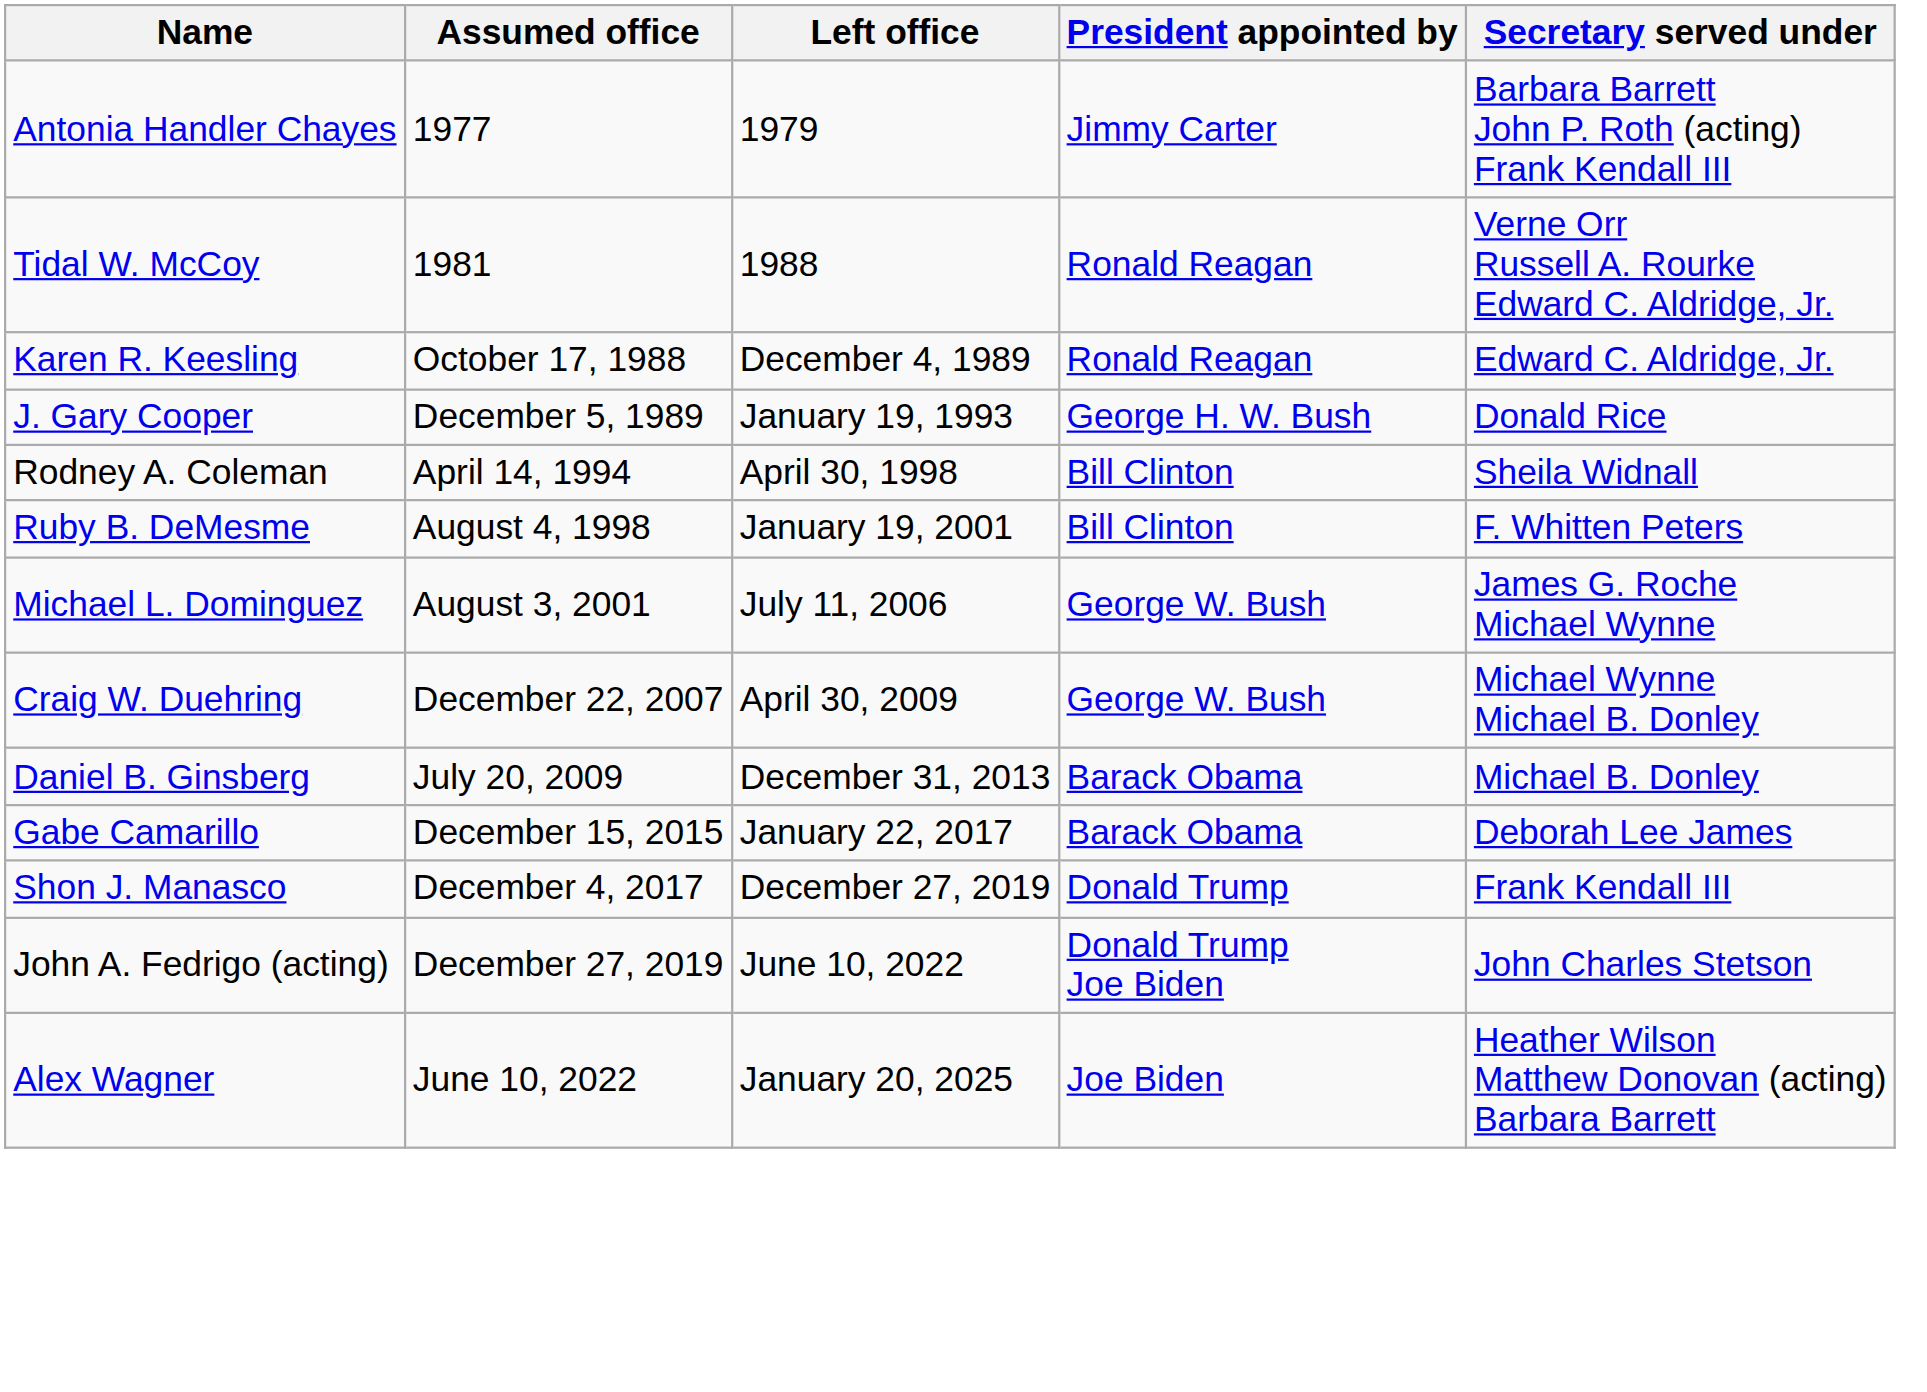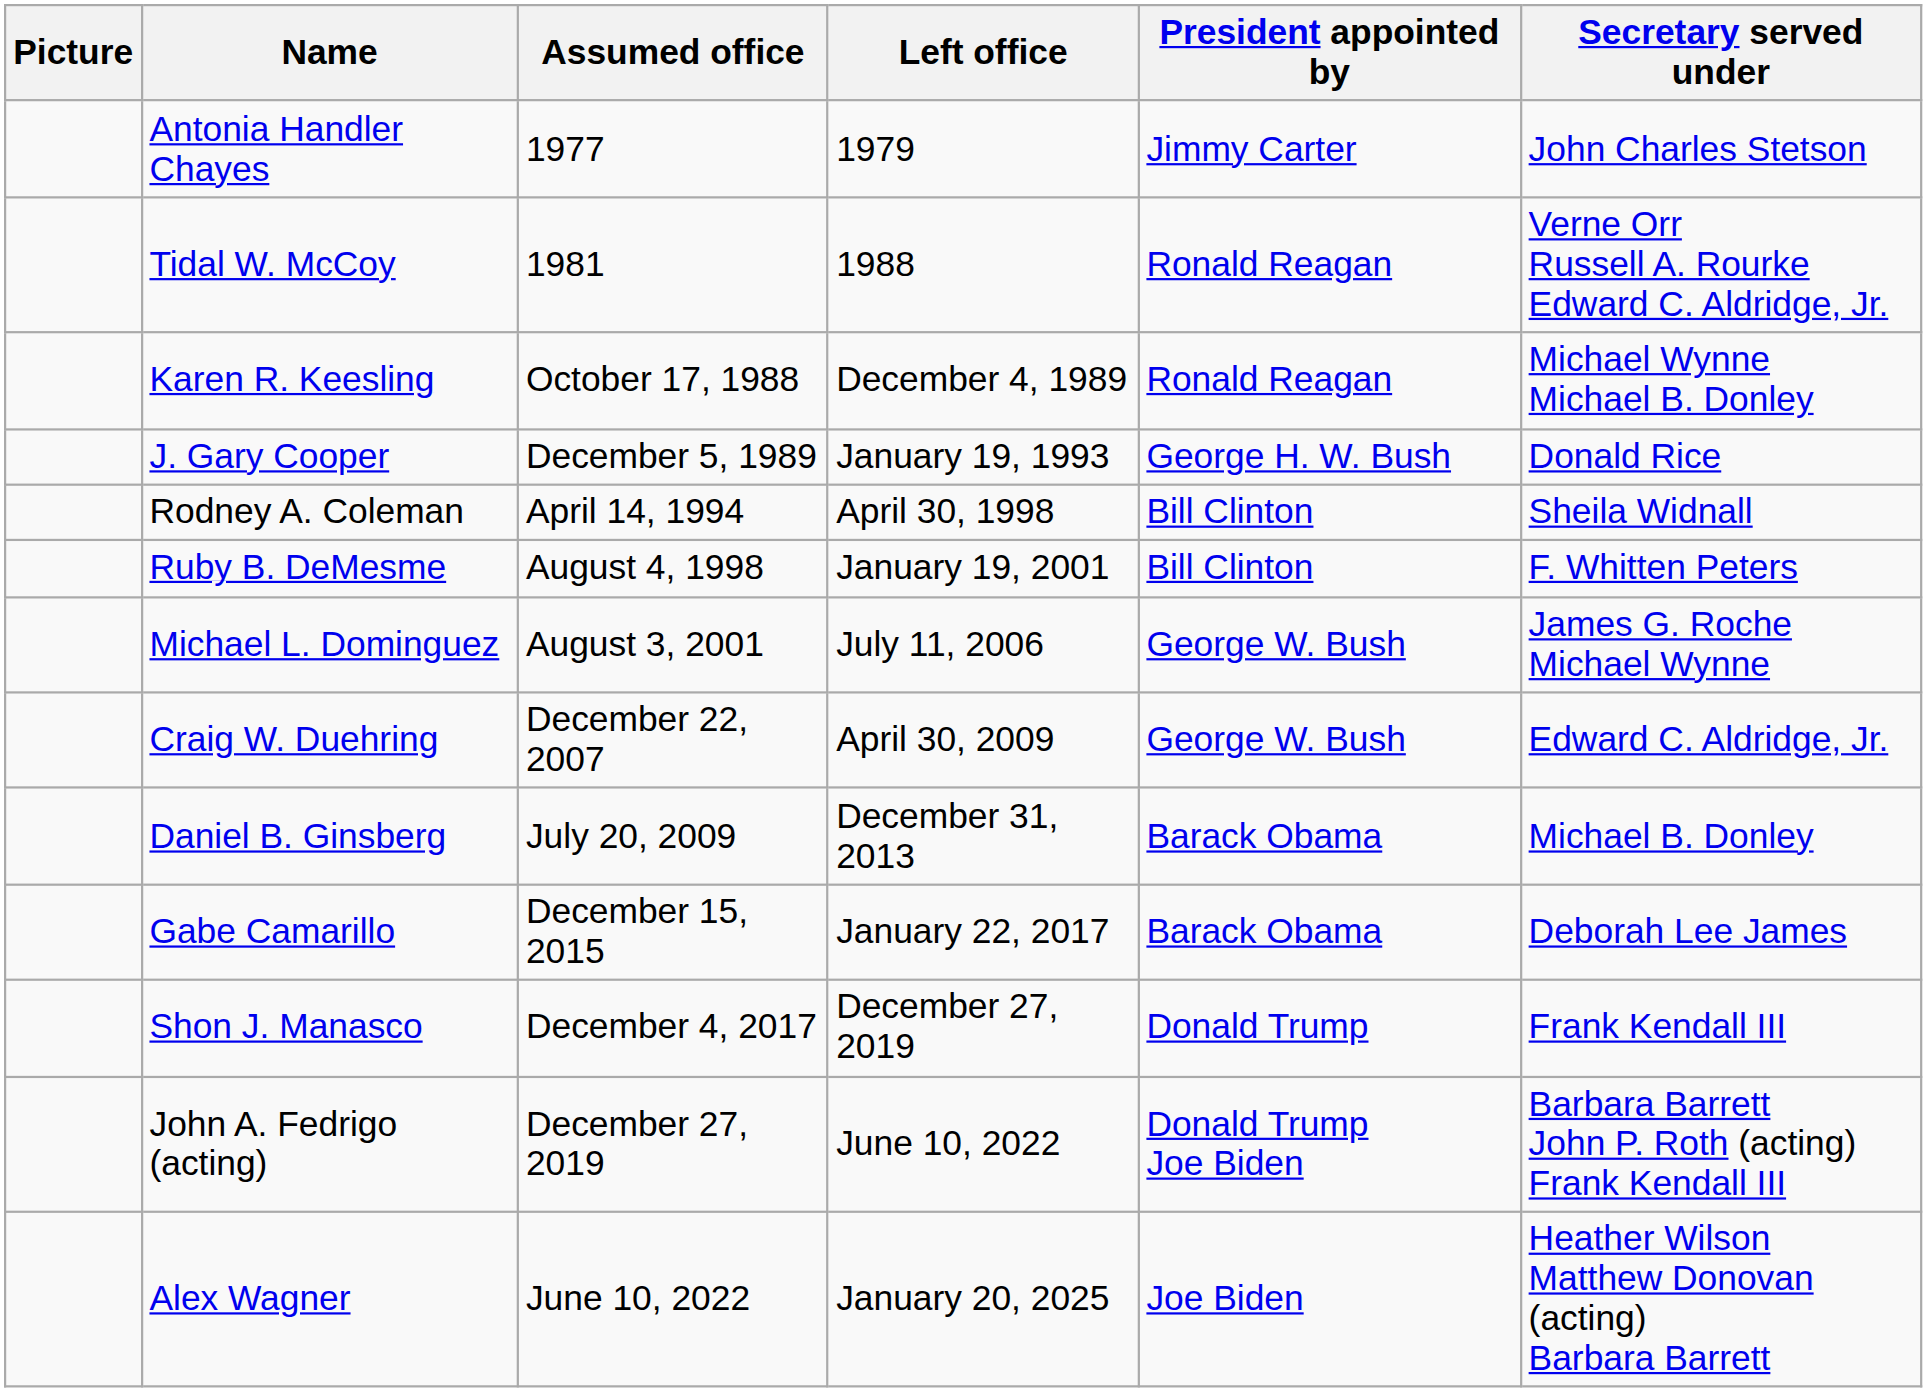+ column: Picture
Antonia Handler Chayes | Secretary served under: Barbara Barrett John P. Roth (acting) Frank Kendall III -> John Charles Stetson
Karen R. Keesling | Secretary served under: Edward C. Aldridge, Jr. -> Michael Wynne Michael B. Donley
Craig W. Duehring | Secretary served under: Michael Wynne Michael B. Donley -> Edward C. Aldridge, Jr.
John A. Fedrigo (acting) | Secretary served under: John Charles Stetson -> Barbara Barrett John P. Roth (acting) Frank Kendall III
